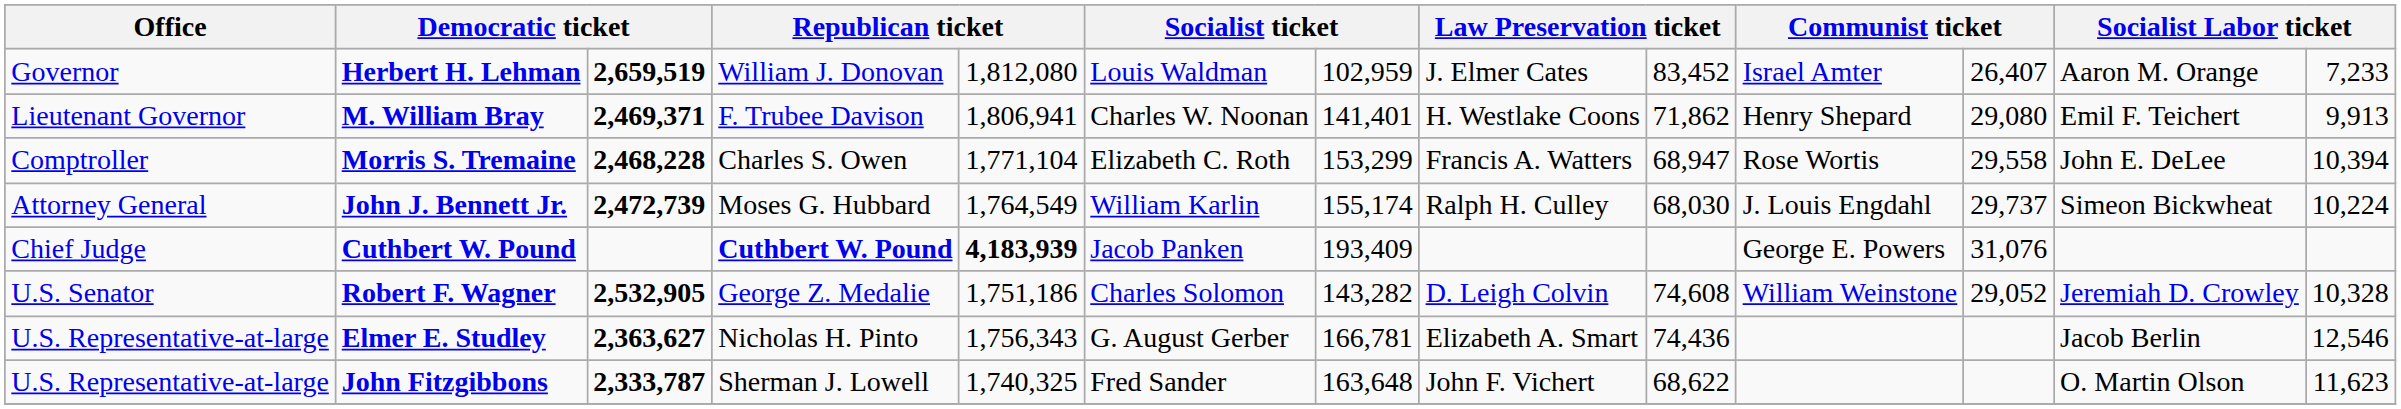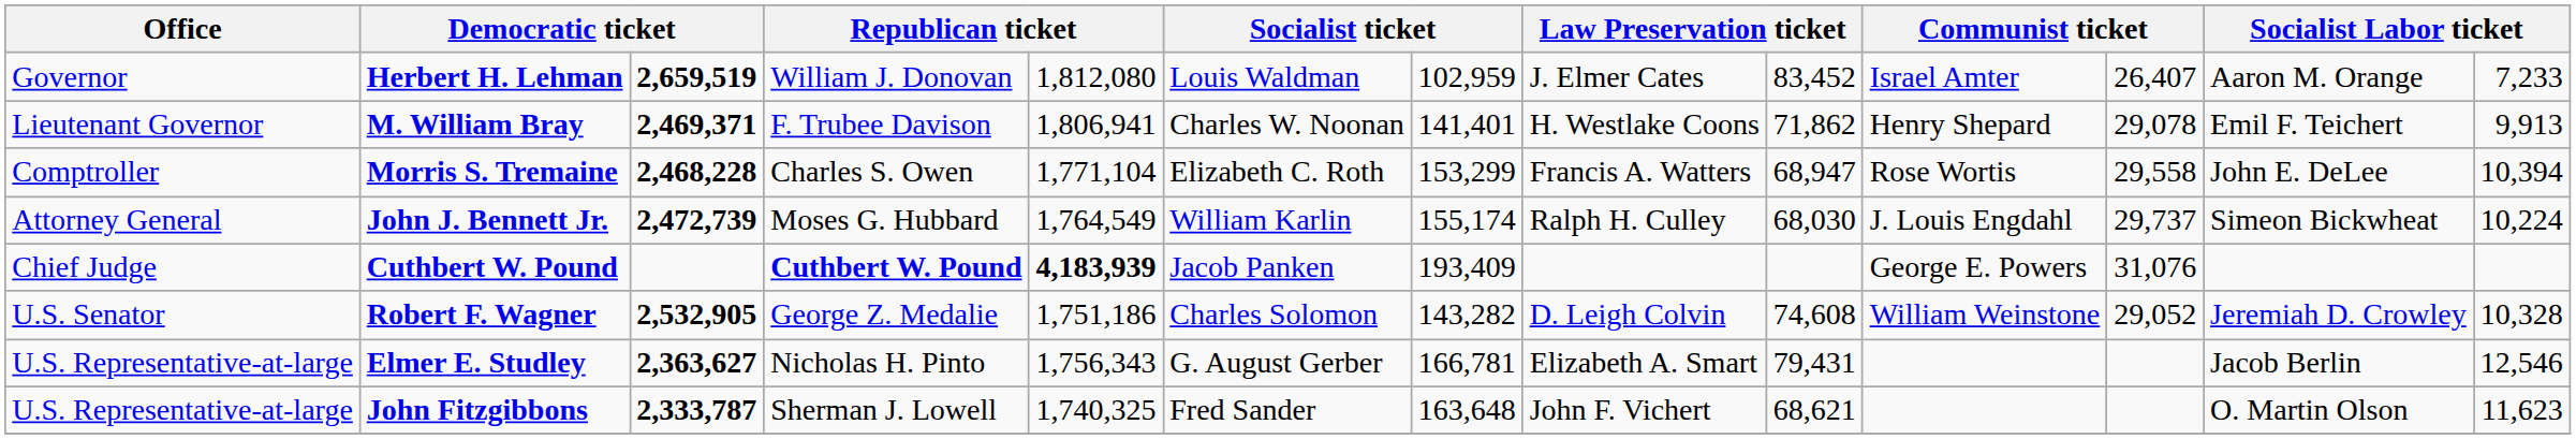M. William Bray | column 11: 29,080 -> 29,078
Elmer E. Studley | column 9: 74,436 -> 79,431
John Fitzgibbons | column 9: 68,622 -> 68,621
